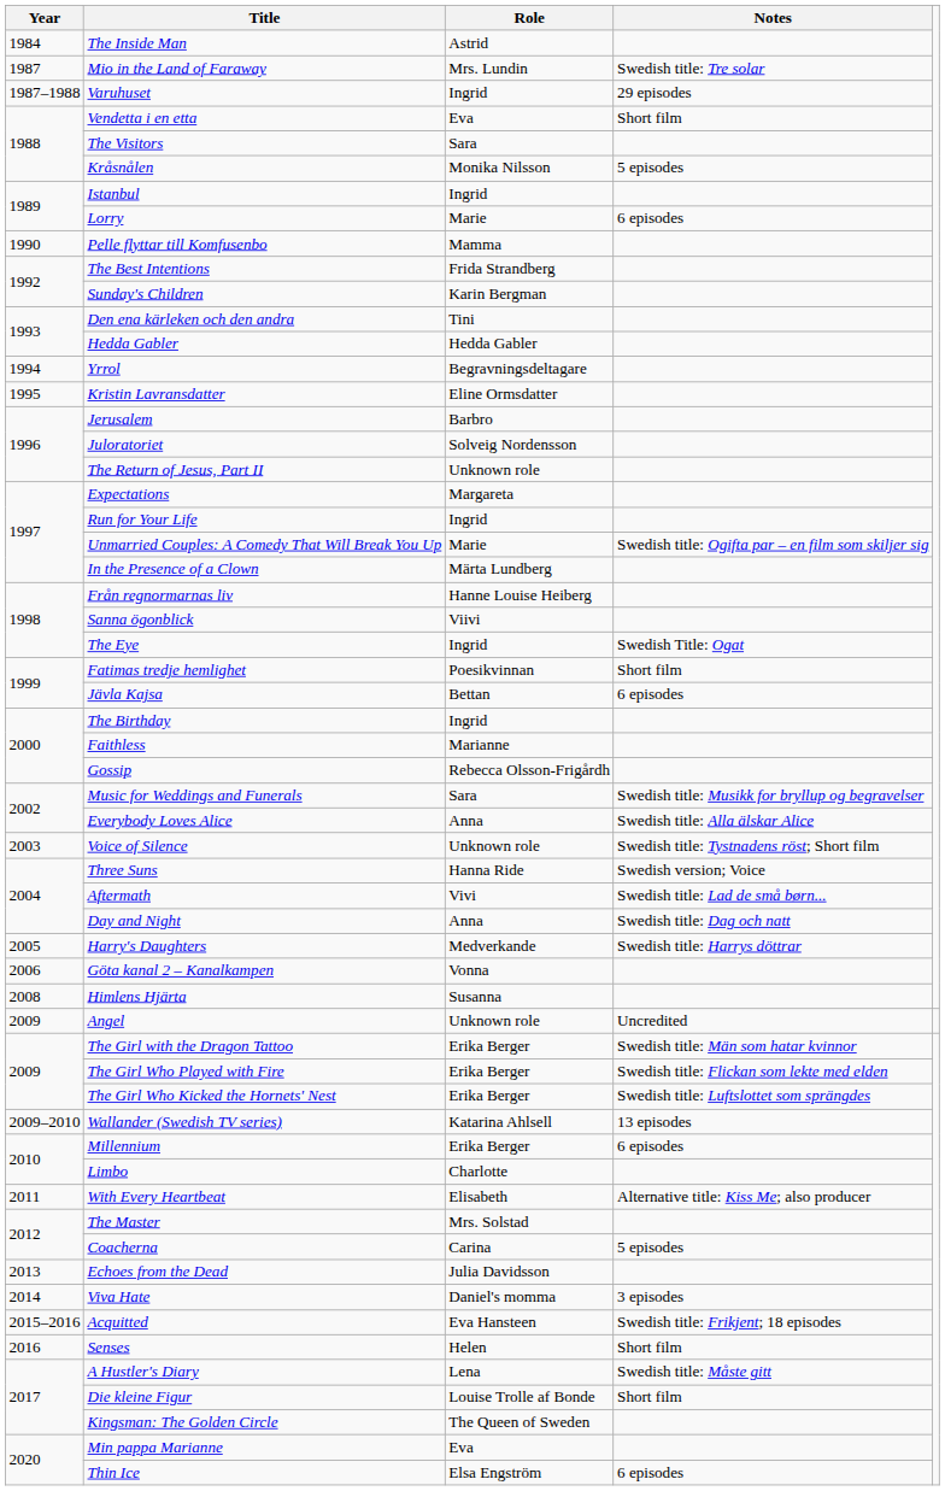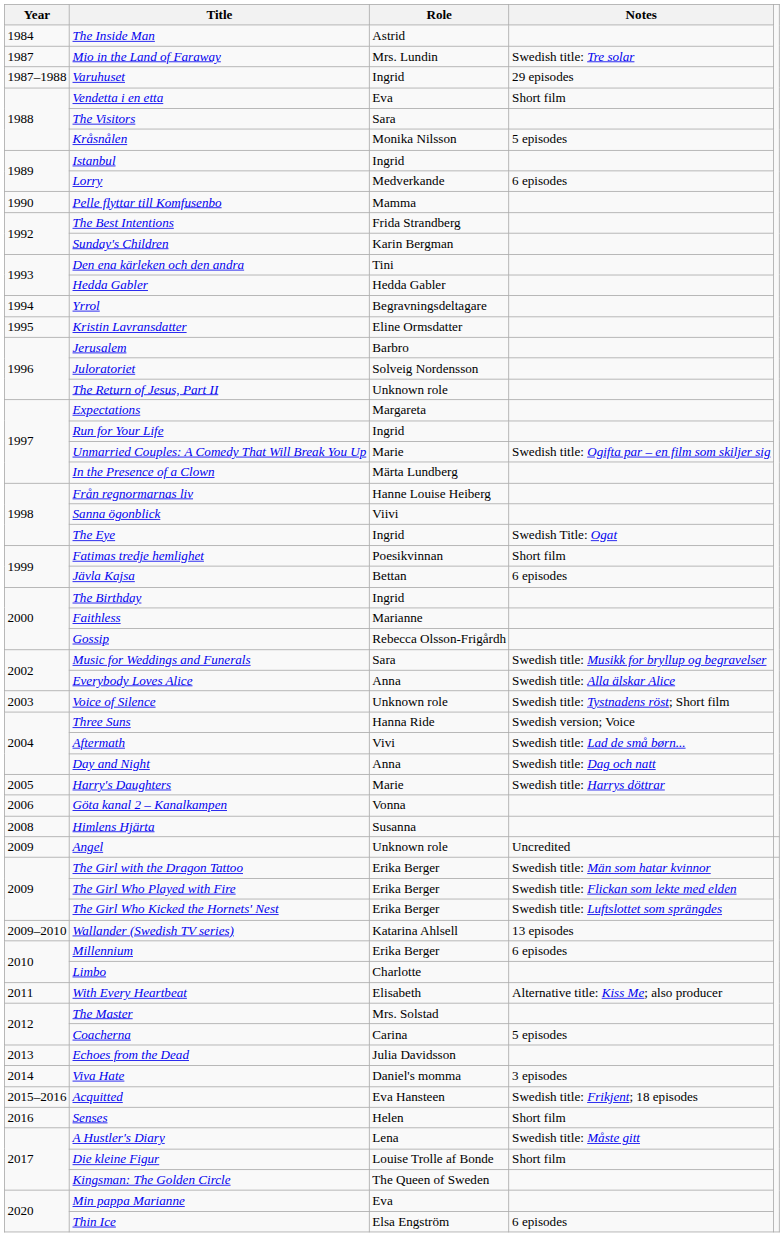Lorry | Role: Marie -> Medverkande
Harry's Daughters | Role: Medverkande -> Marie
